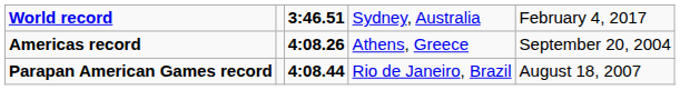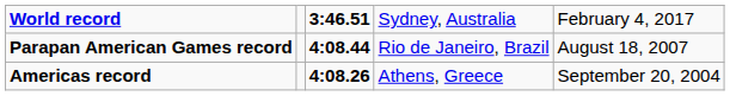rows swapped: Parapan American Games record <-> Americas record
